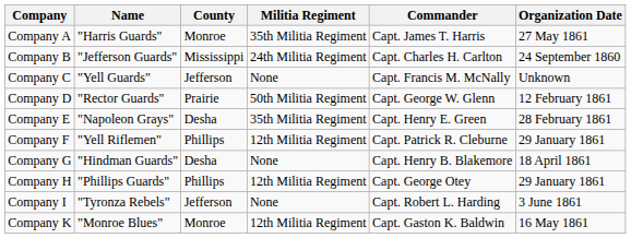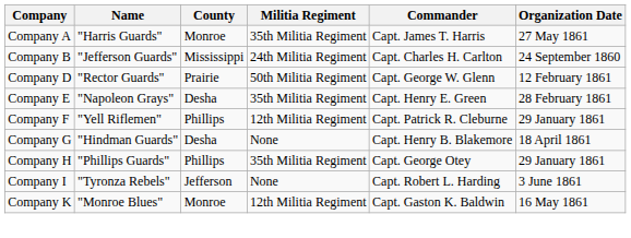- row: Company C | "Yell Guards" | Jefferson | None | Capt. Francis M. McNally | Unknown
Company H | Militia Regiment: 12th Militia Regiment -> 35th Militia Regiment
